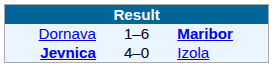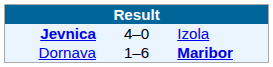rows swapped: Jevnica <-> Dornava
